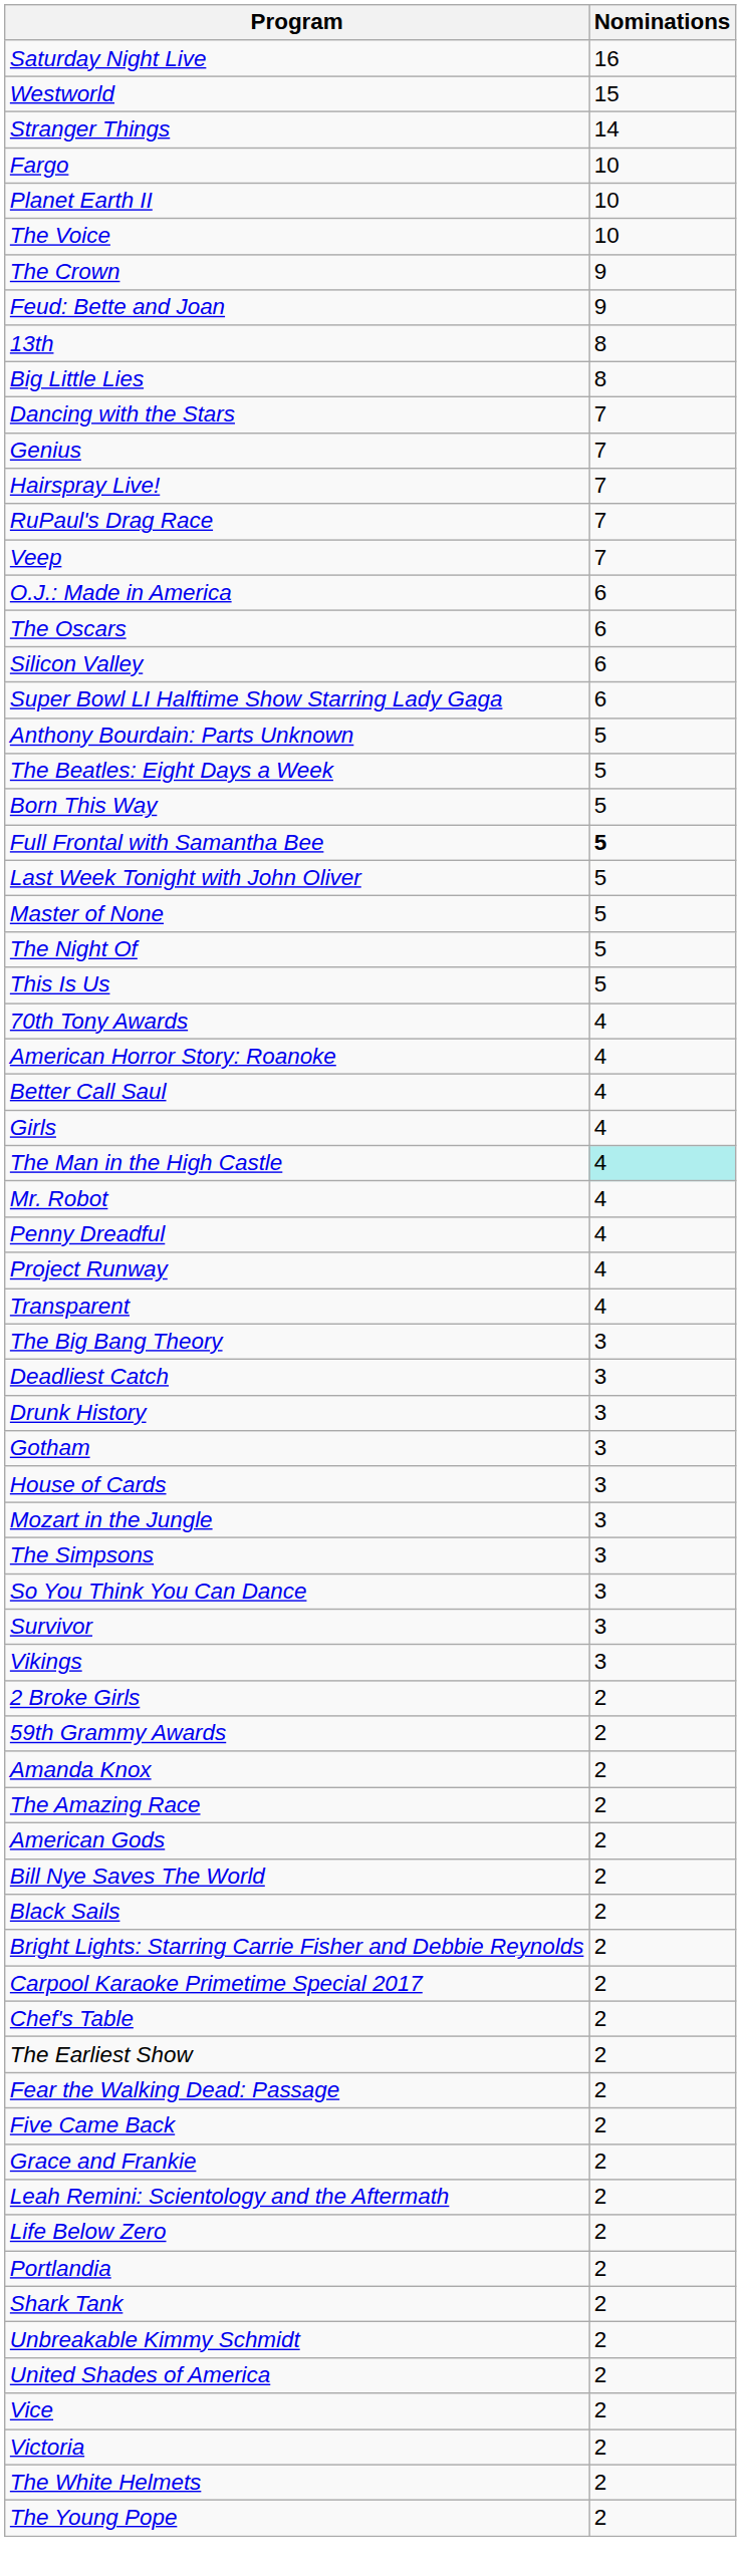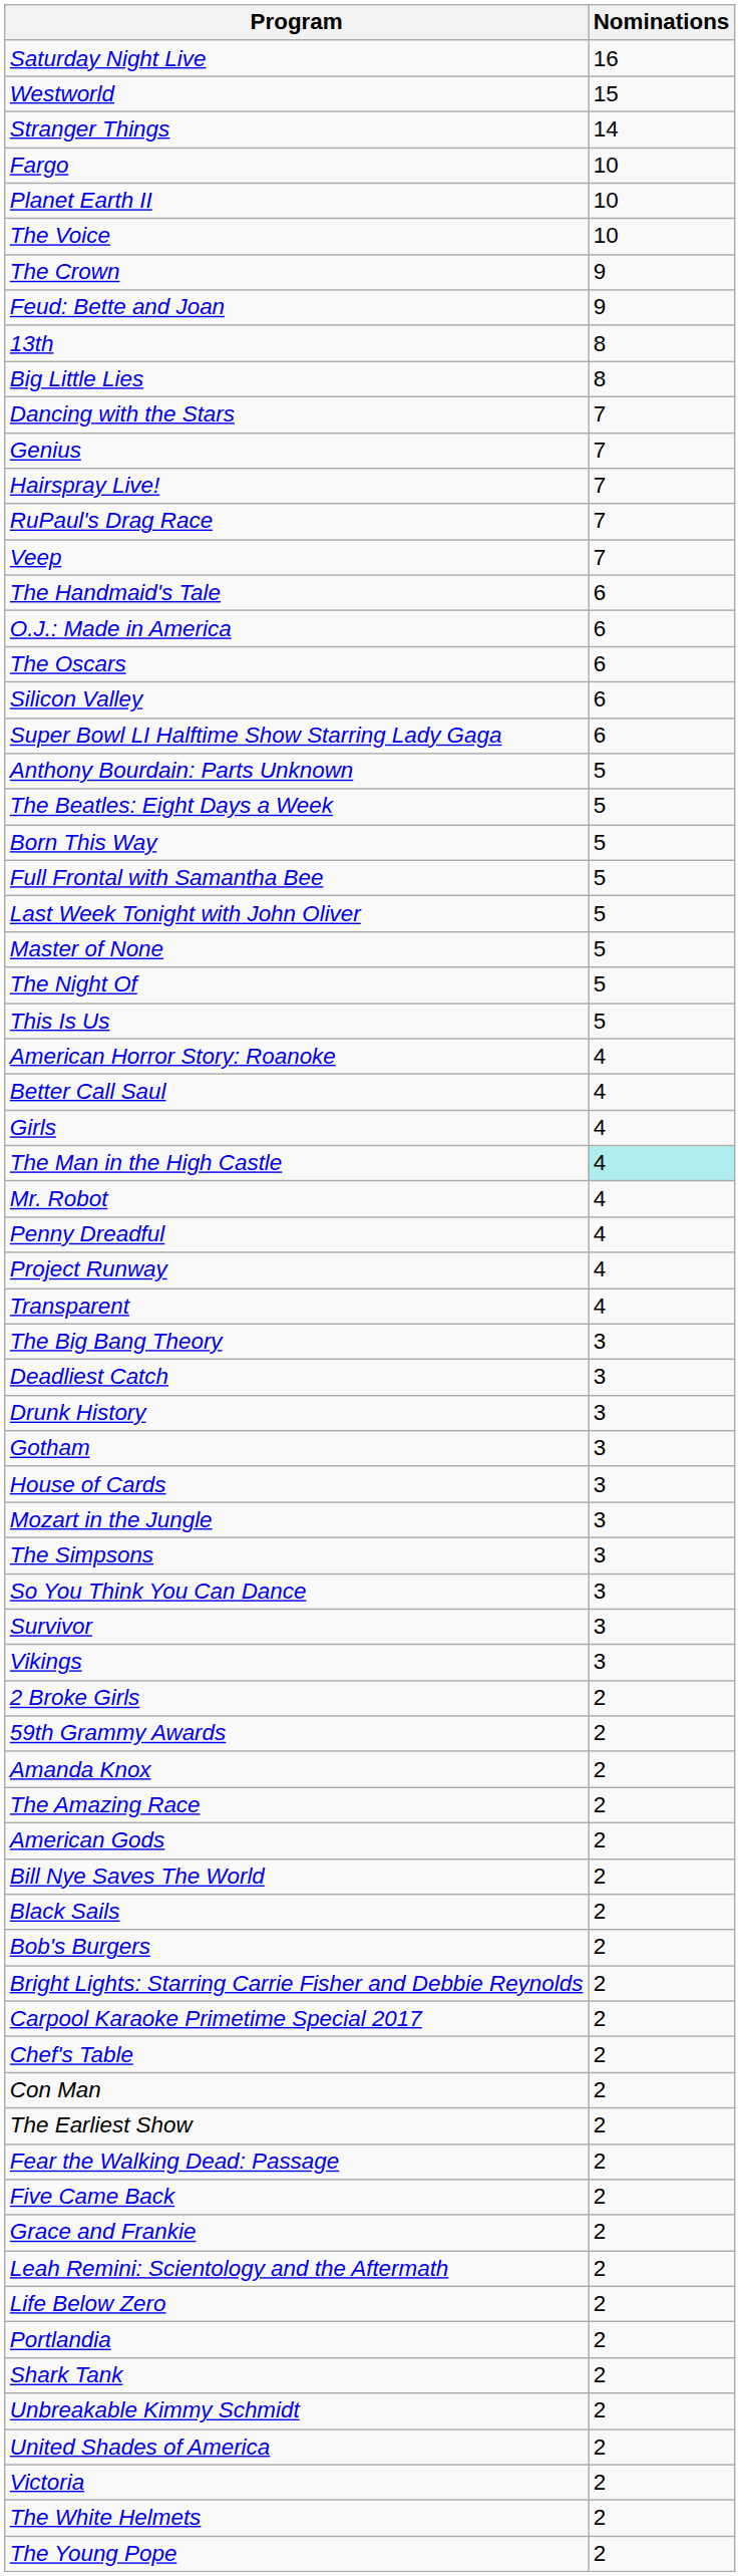+ row: The Handmaid's Tale | 6
Full Frontal with Samantha Bee | Nominations: bold -> normal
- row: 70th Tony Awards | 4
+ row: Bob's Burgers | 2
+ row: Con Man | 2
- row: Vice | 2
